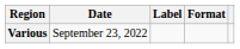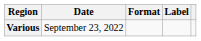columns swapped: Format <-> Label
